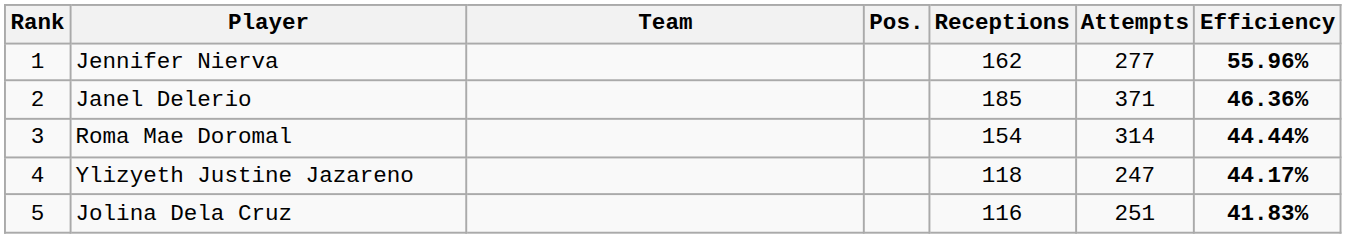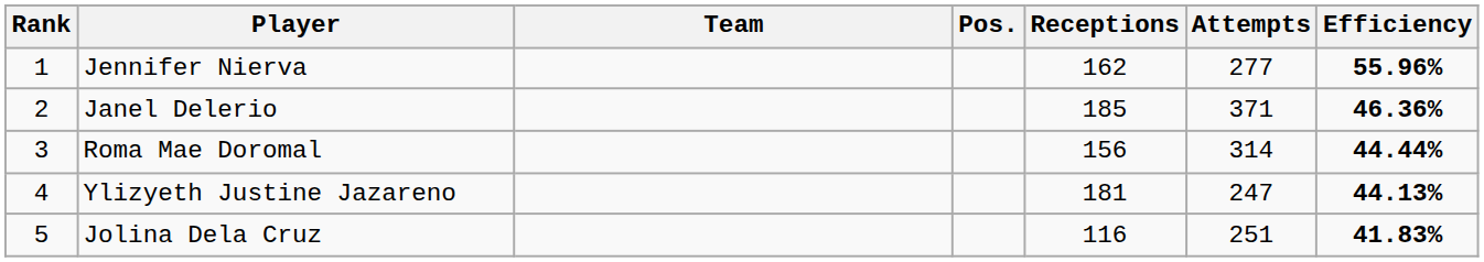Roma Mae Doromal | Receptions: 154 -> 156
Ylizyeth Justine Jazareno | Receptions: 118 -> 181
Ylizyeth Justine Jazareno | Efficiency: 44.17% -> 44.13%
